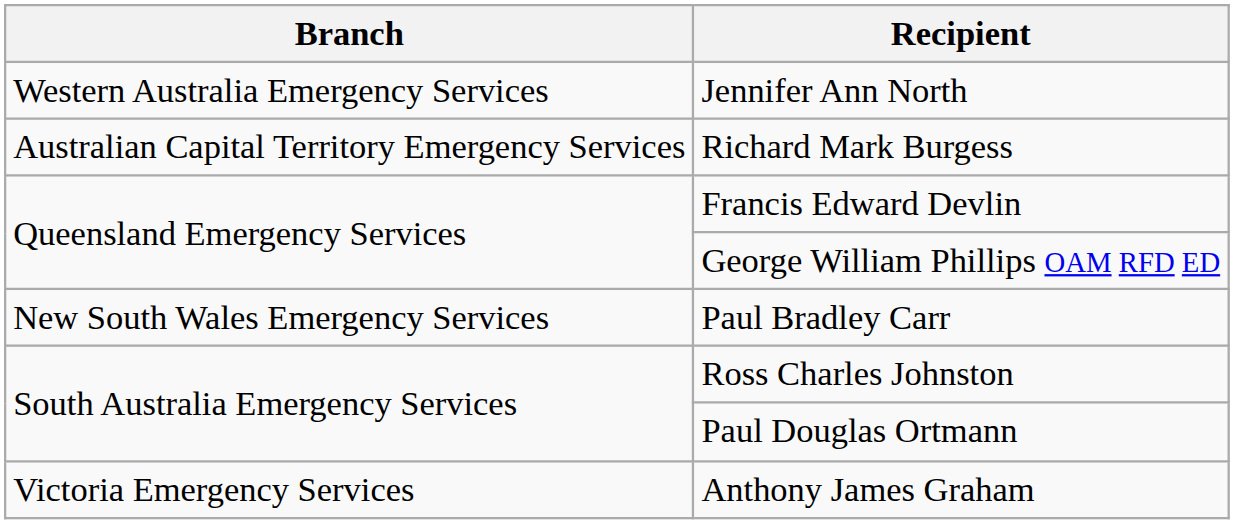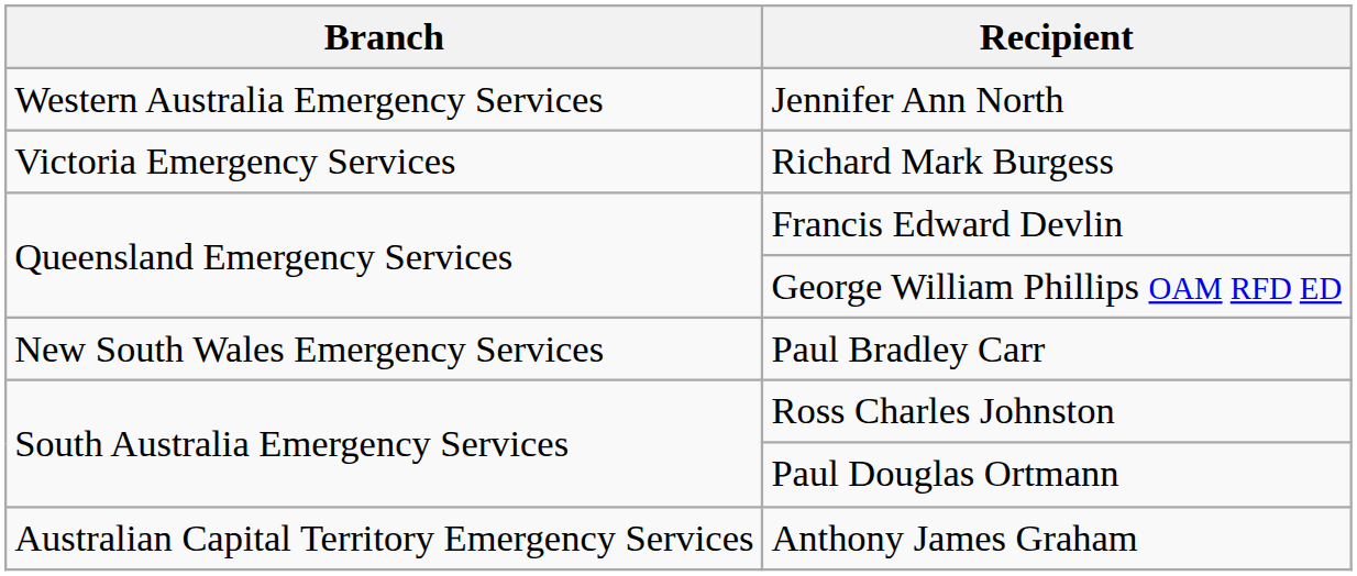Richard Mark Burgess | Branch: Australian Capital Territory Emergency Services -> Victoria Emergency Services
Anthony James Graham | Branch: Victoria Emergency Services -> Australian Capital Territory Emergency Services
